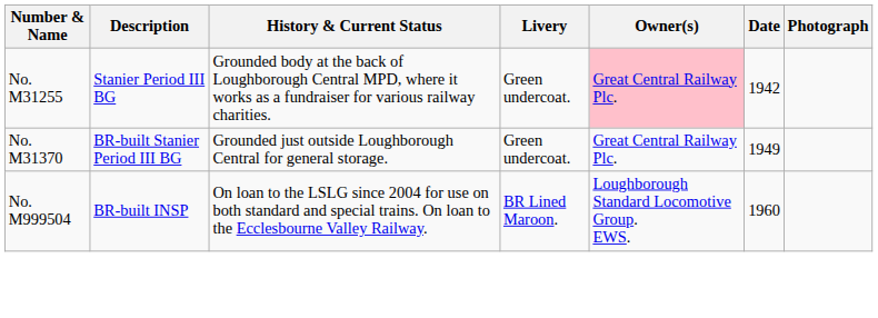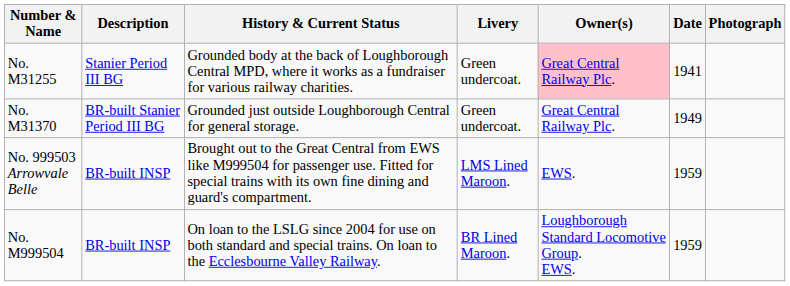No. M31255 | Date: 1942 -> 1941
+ row: No. 999503 Arrowvale Belle | BR-built INSP | Brought out to the Great Central from EWS like M999504 for passenger use. Fitted for special trains with its own fine dining and guard's compartment. | LMS Lined Maroon. | EWS. | 1959
No. M999504 | Date: 1960 -> 1959
